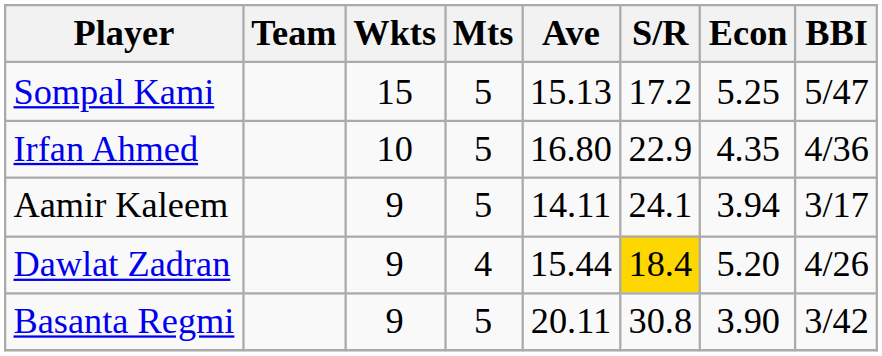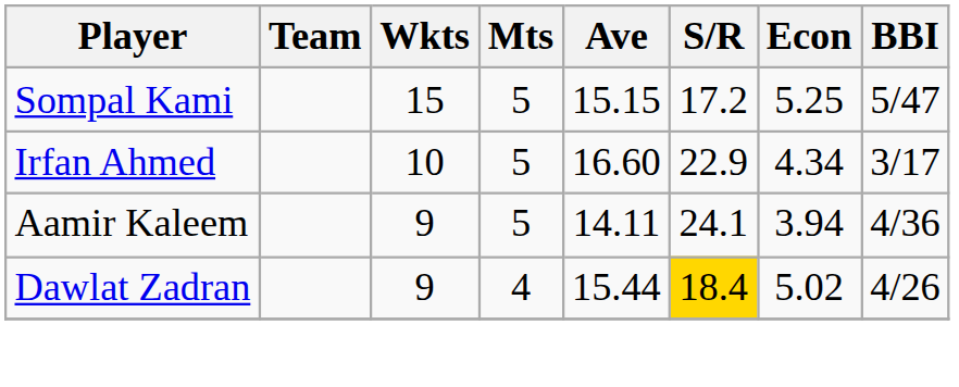Sompal Kami | Ave: 15.13 -> 15.15
Irfan Ahmed | Ave: 16.80 -> 16.60
Irfan Ahmed | Econ: 4.35 -> 4.34
Irfan Ahmed | BBI: 4/36 -> 3/17
Aamir Kaleem | BBI: 3/17 -> 4/36
Dawlat Zadran | Econ: 5.20 -> 5.02
- row: Basanta Regmi | 9 | 5 | 20.11 | 30.8 | 3.90 | 3/42
